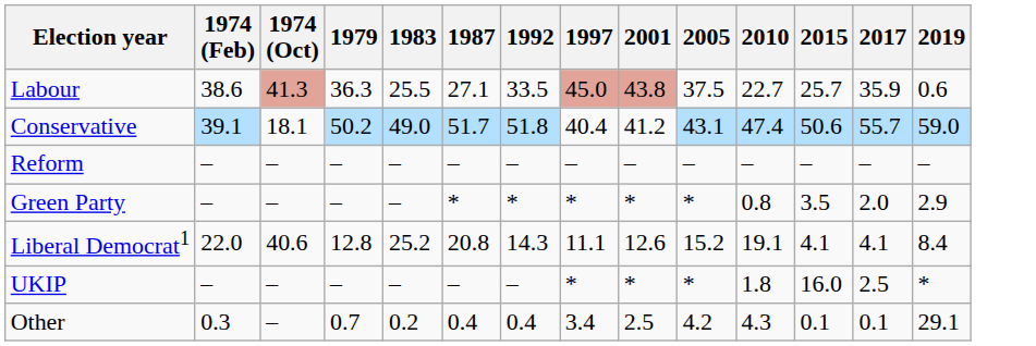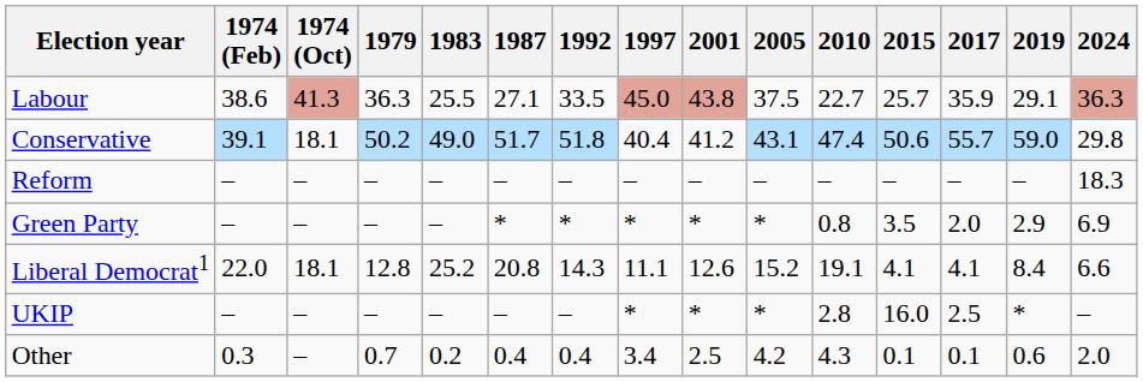+ column: 2024 | 36.3 | 29.8 | 18.3 | 6.9 | 6.6 | – | 2.0
Labour | 2019: 0.6 -> 29.1
Liberal Democrat1 | 1974 (Oct): 40.6 -> 18.1
UKIP | 2010: 1.8 -> 2.8
Other | 2019: 29.1 -> 0.6
